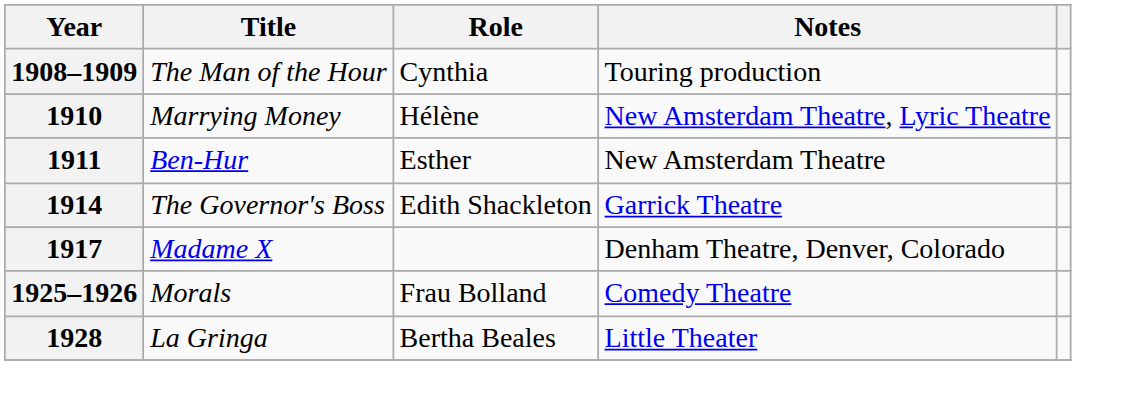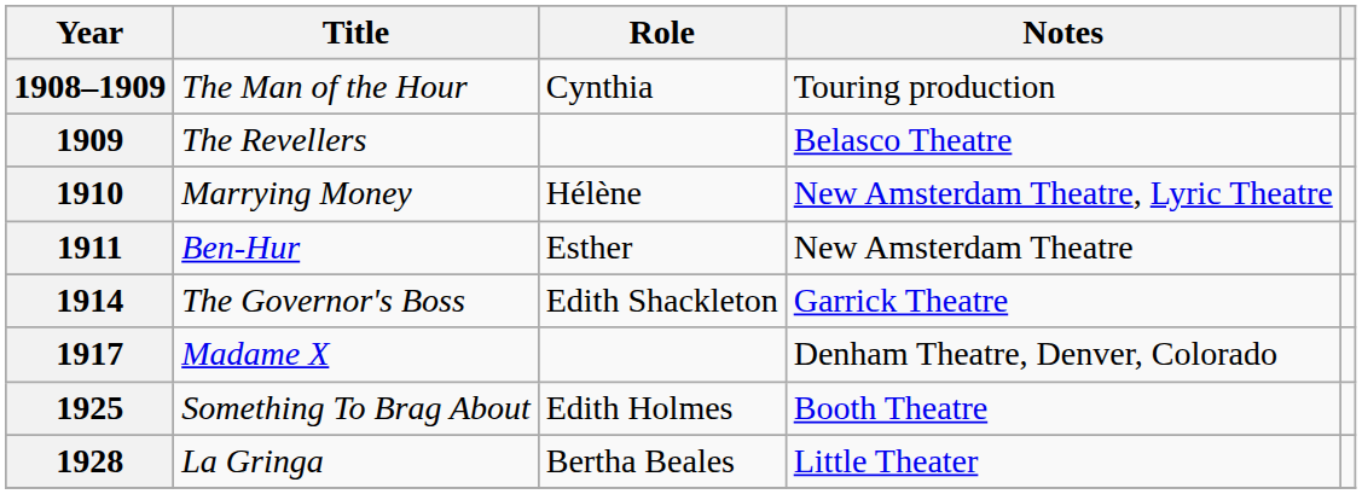+ row: 1909 | The Revellers | Belasco Theatre
+ row: 1925 | Something To Brag About | Edith Holmes | Booth Theatre
- row: 1925–1926 | Morals | Frau Bolland | Comedy Theatre
